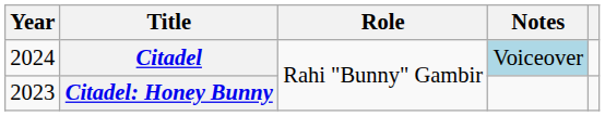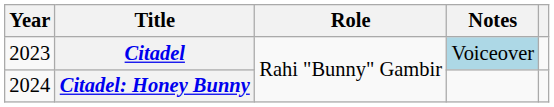Citadel | Year: 2024 -> 2023
Citadel: Honey Bunny | Year: 2023 -> 2024
